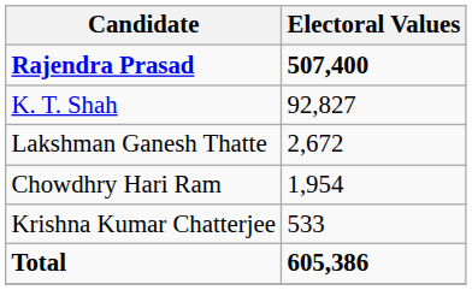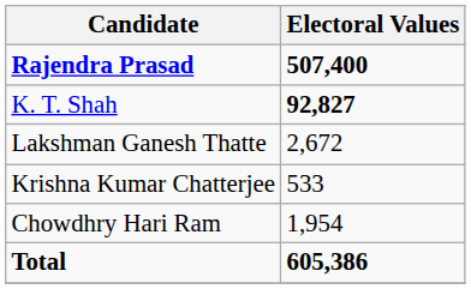K. T. Shah | Electoral Values: normal -> bold
rows swapped: Chowdhry Hari Ram <-> Krishna Kumar Chatterjee
